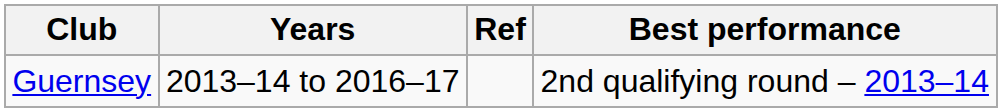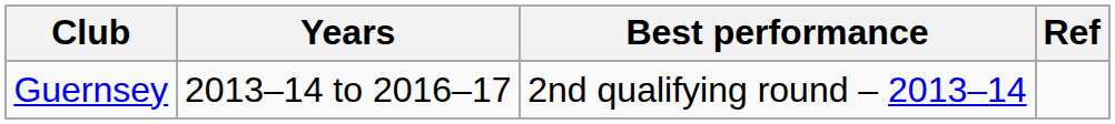columns swapped: Best performance <-> Ref
